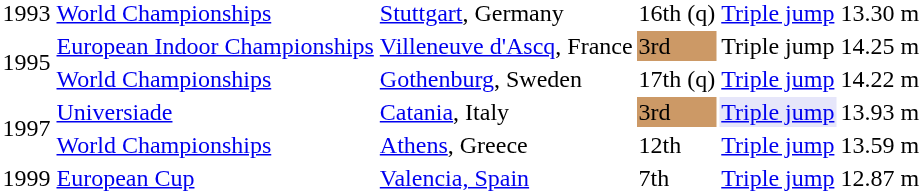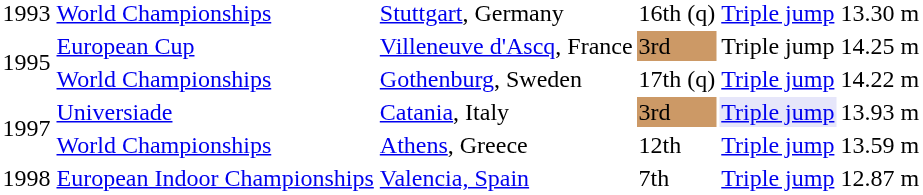Villeneuve d'Ascq, France | column 2: European Indoor Championships -> European Cup
Valencia, Spain | column 1: 1999 -> 1998
Valencia, Spain | column 2: European Cup -> European Indoor Championships
